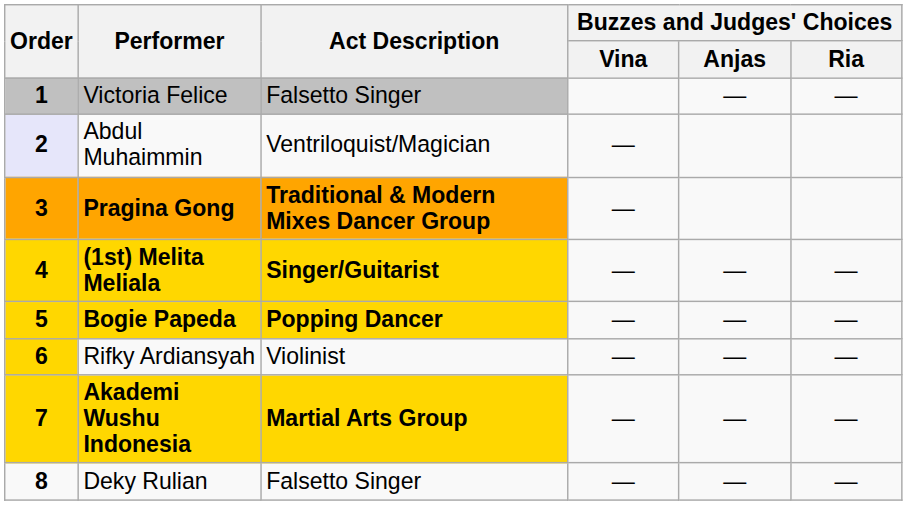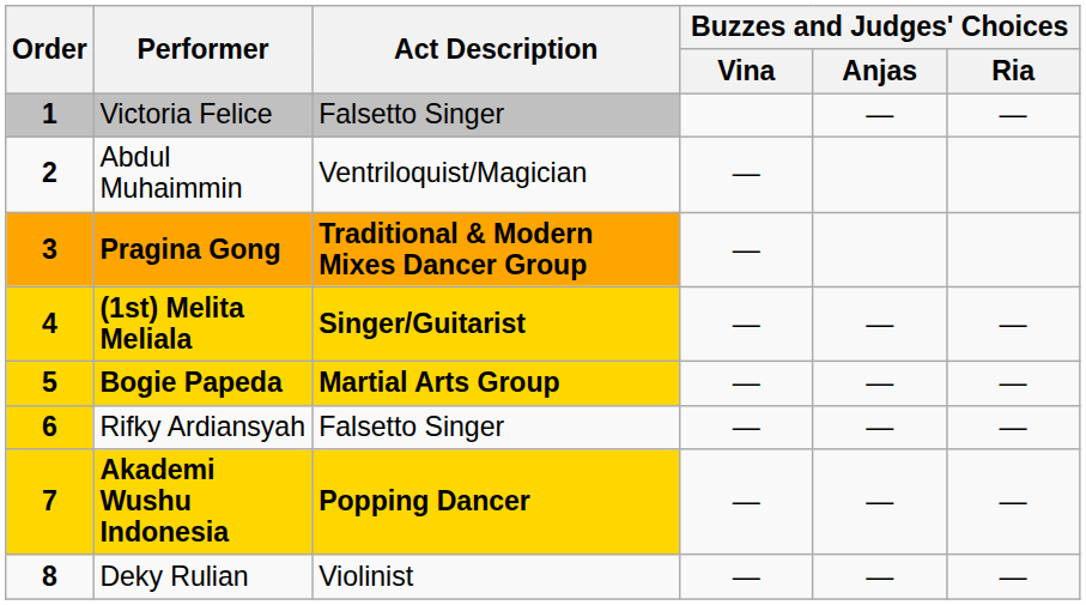Abdul Muhaimmin | Order: lavender background -> no background
Bogie Papeda | Act Description: Popping Dancer -> Martial Arts Group
Rifky Ardiansyah | Act Description: Violinist -> Falsetto Singer
Akademi Wushu Indonesia | Act Description: Martial Arts Group -> Popping Dancer
Deky Rulian | Act Description: Falsetto Singer -> Violinist
